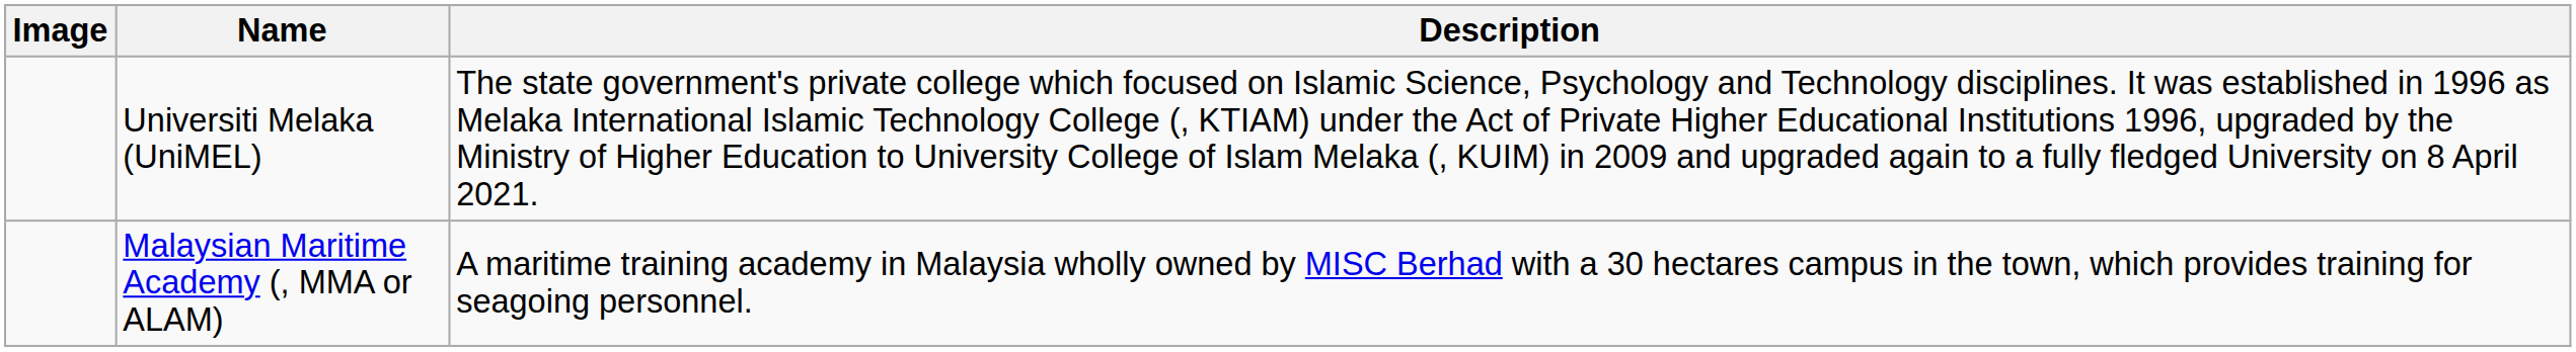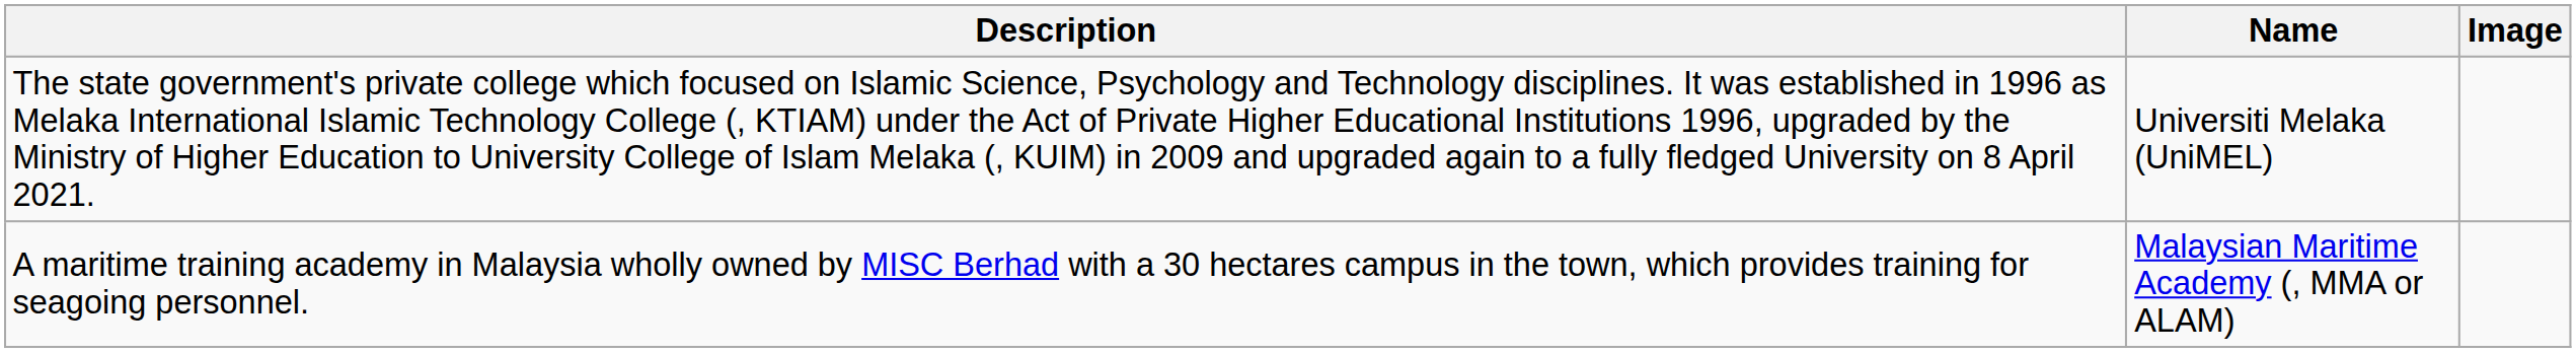columns swapped: Image <-> Description
